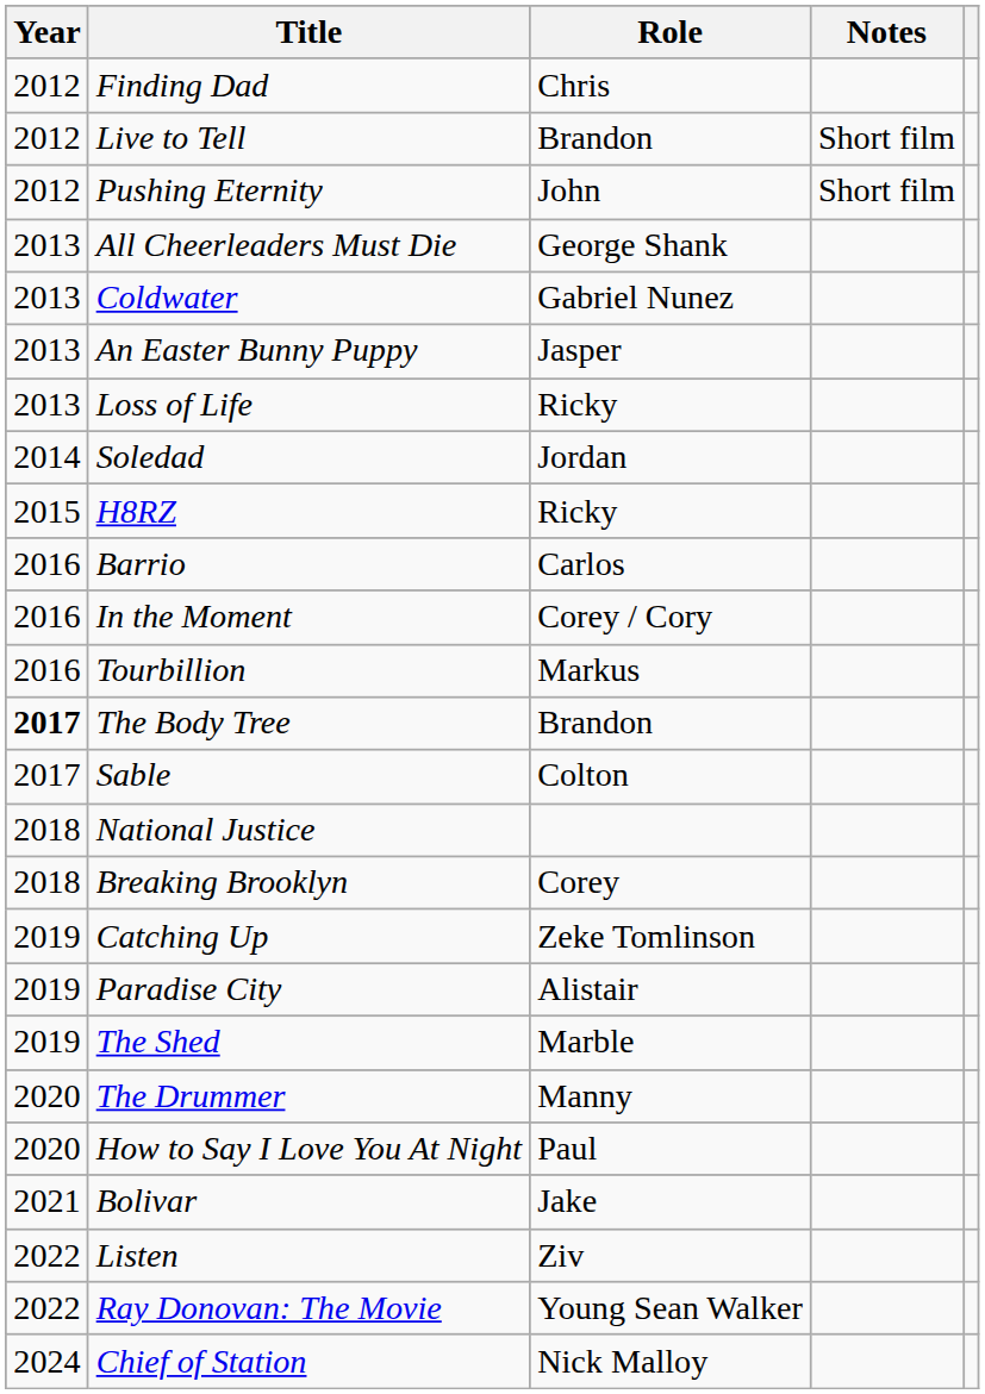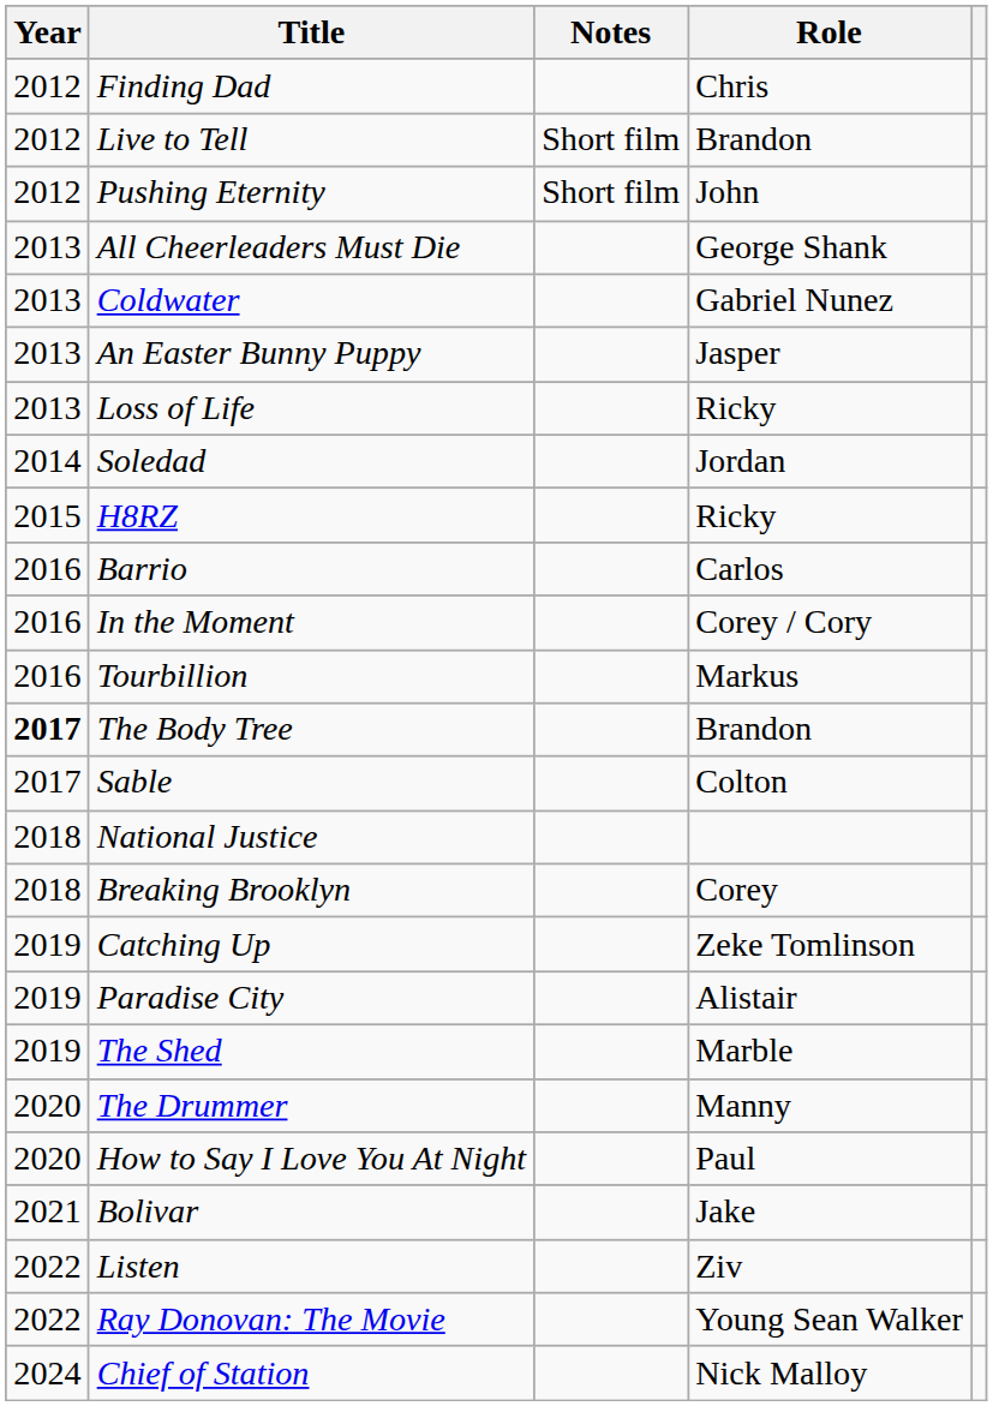columns swapped: Role <-> Notes
